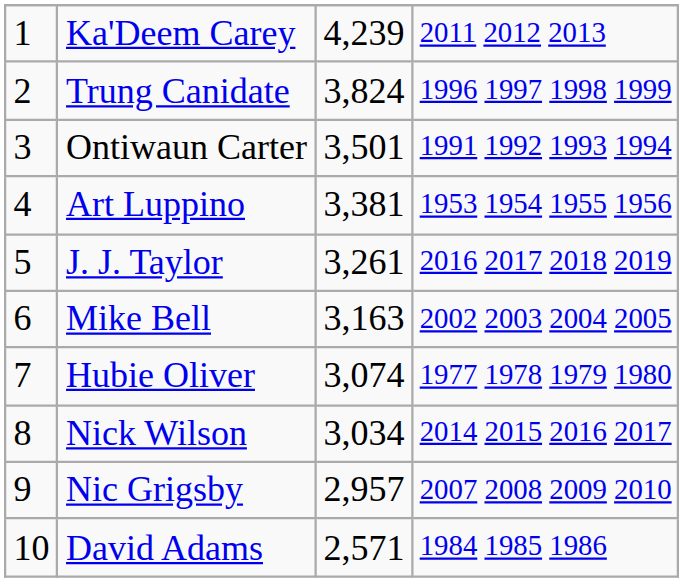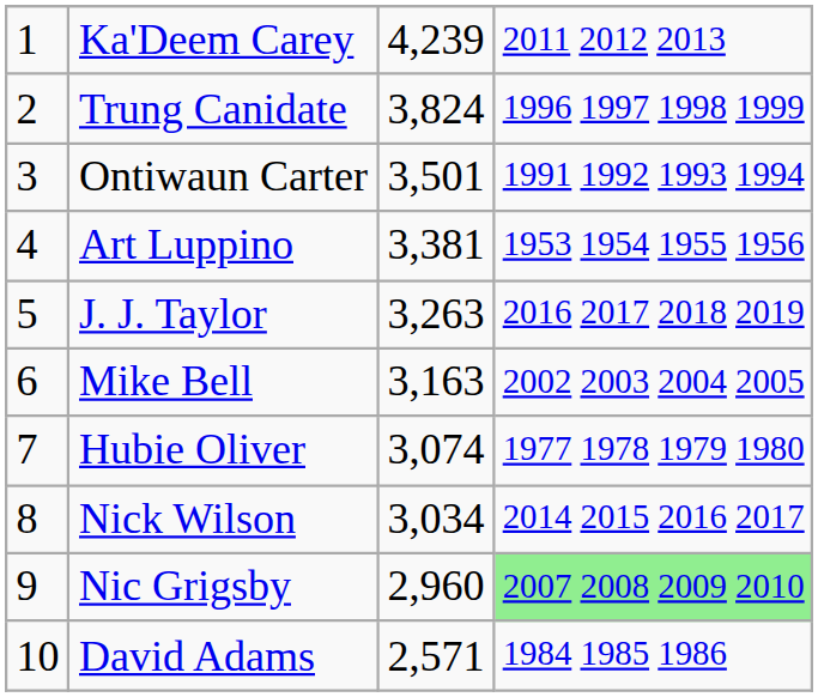J. J. Taylor | column 3: 3,261 -> 3,263
Nic Grigsby | column 3: 2,957 -> 2,960
Nic Grigsby | column 4: no background -> lightgreen background
